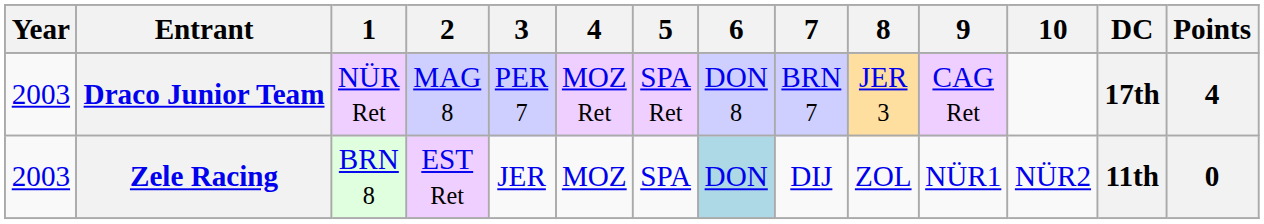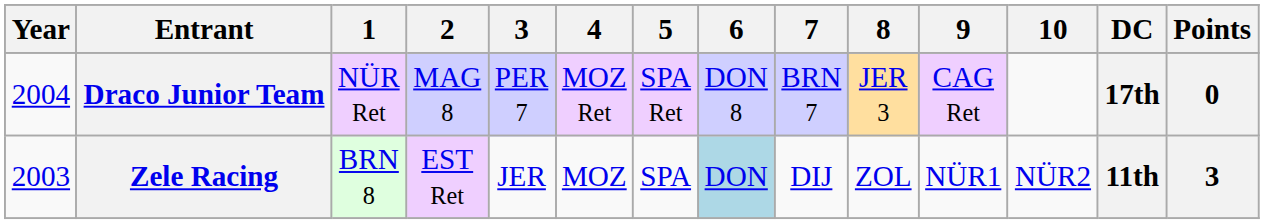Draco Junior Team | Year: 2003 -> 2004
Draco Junior Team | Points: 4 -> 0
Zele Racing | Points: 0 -> 3
